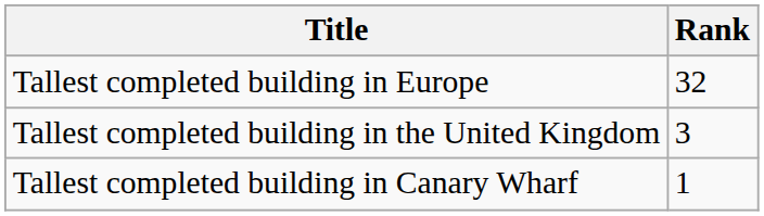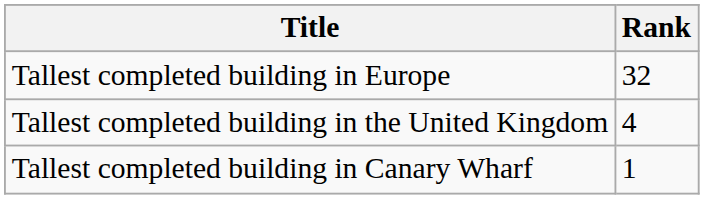Tallest completed building in the United Kingdom | Rank: 3 -> 4
